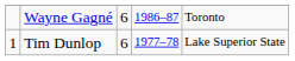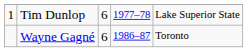rows swapped: Tim Dunlop <-> Wayne Gagné
